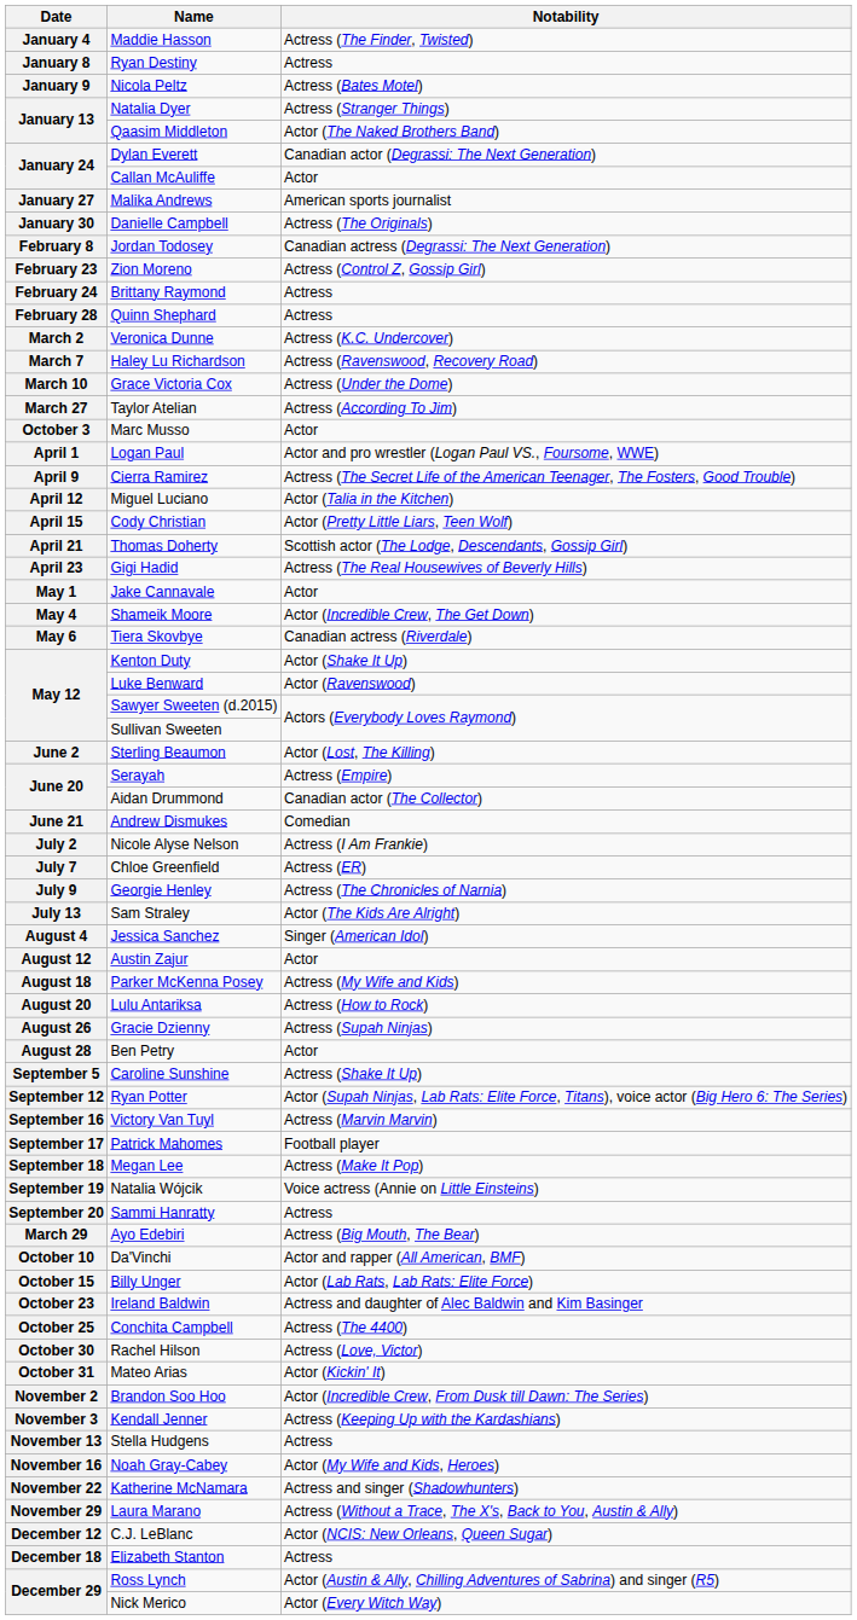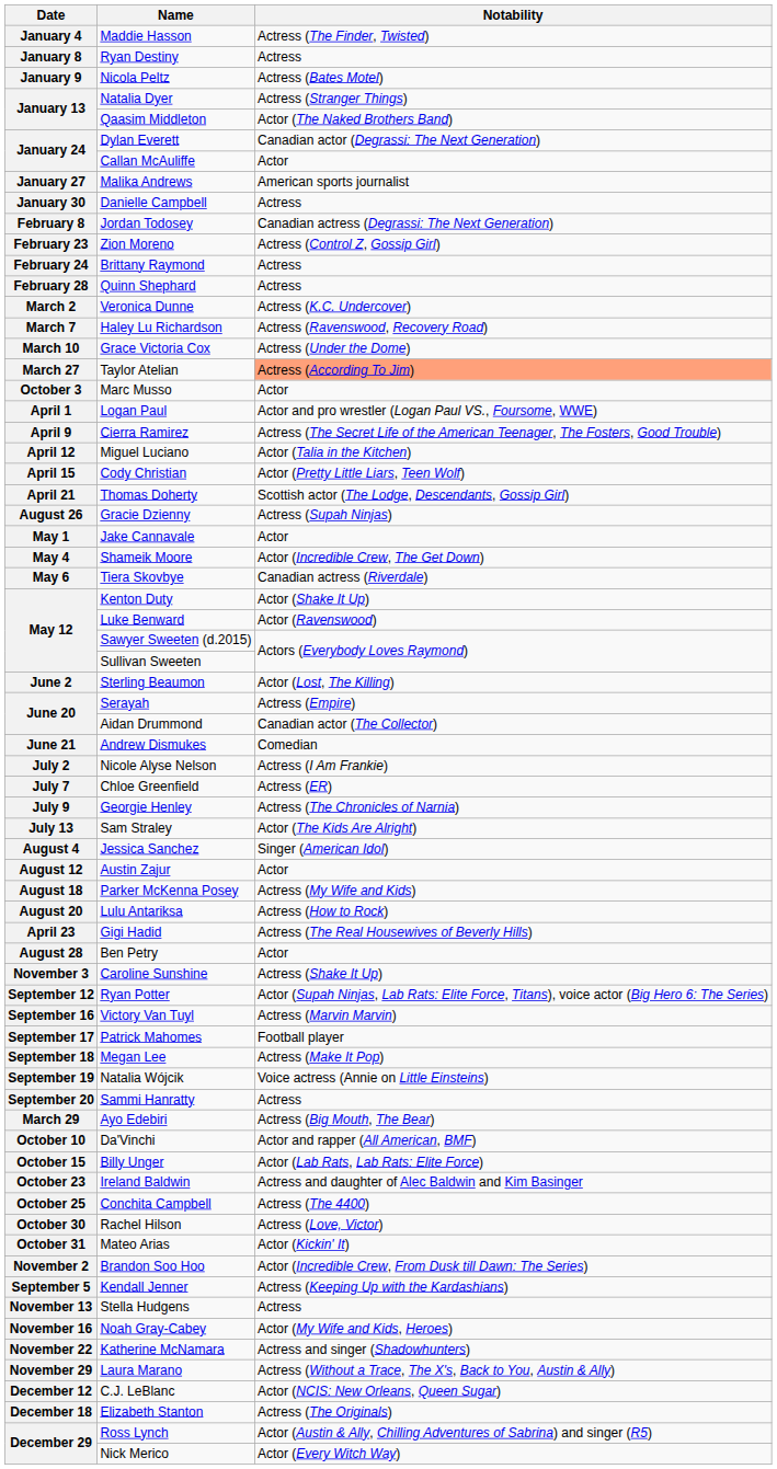Danielle Campbell | Notability: Actress (The Originals) -> Actress
Taylor Atelian | Notability: no background -> lightsalmon background
rows swapped: Gigi Hadid <-> Gracie Dzienny
Caroline Sunshine | Date: September 5 -> November 3
Kendall Jenner | Date: November 3 -> September 5
Elizabeth Stanton | Notability: Actress -> Actress (The Originals)
